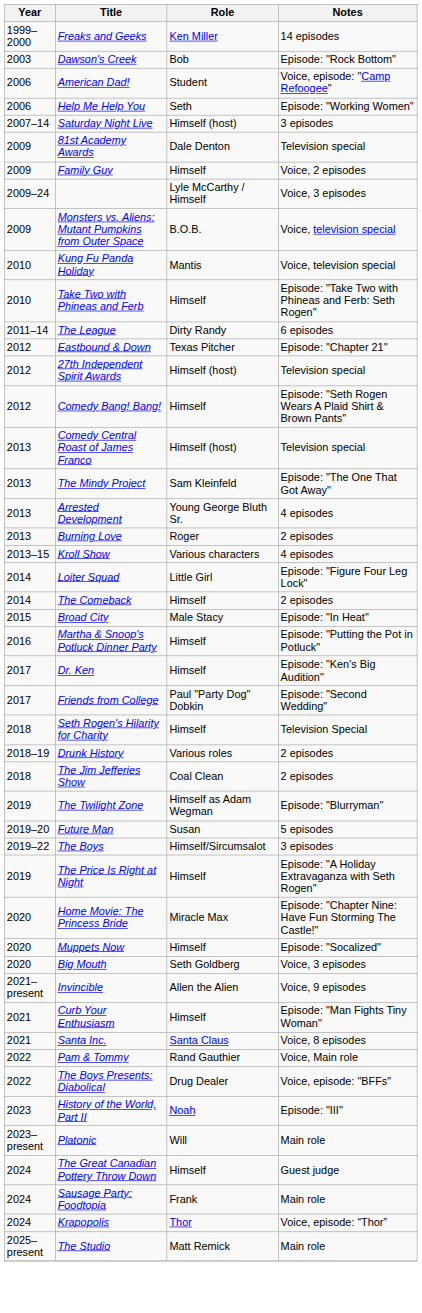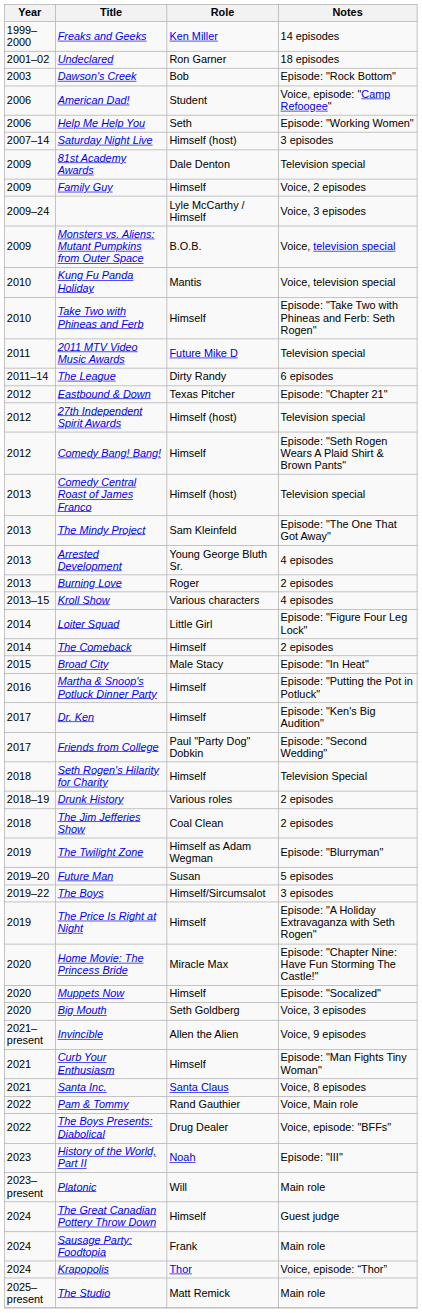+ row: 2001–02 | Undeclared | Ron Garner | 18 episodes
+ row: 2011 | 2011 MTV Video Music Awards | Future Mike D | Television special
